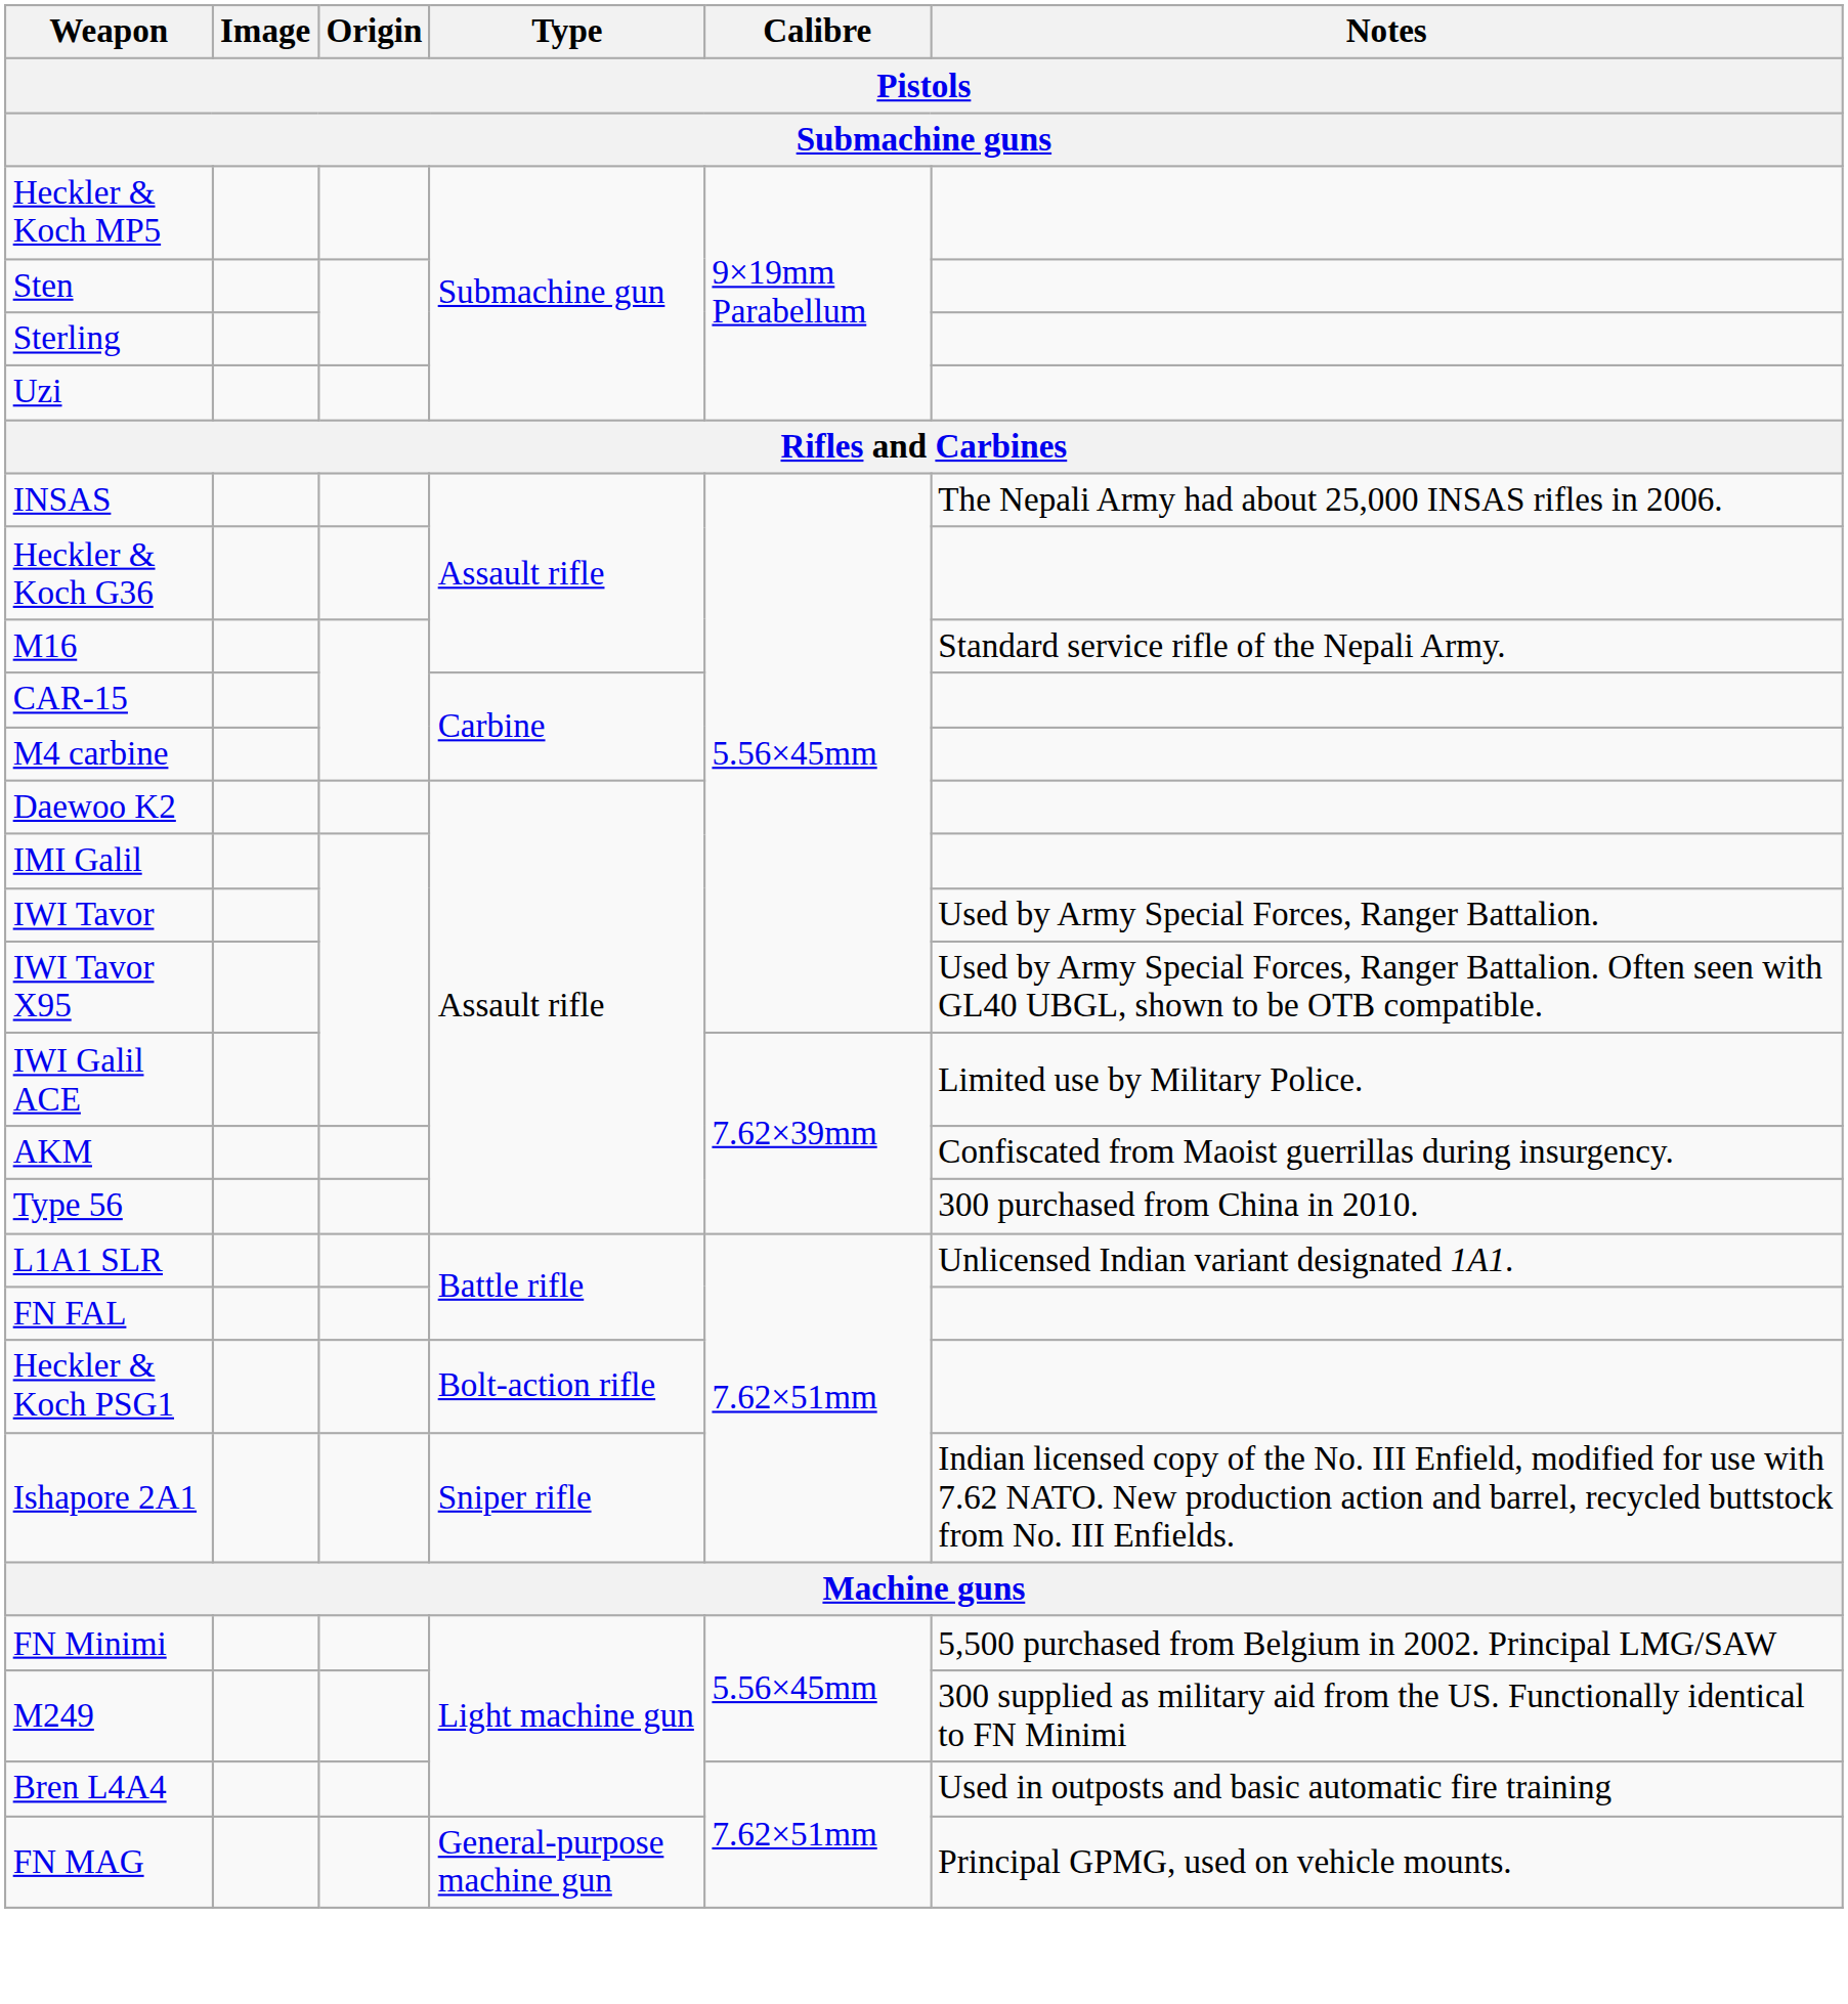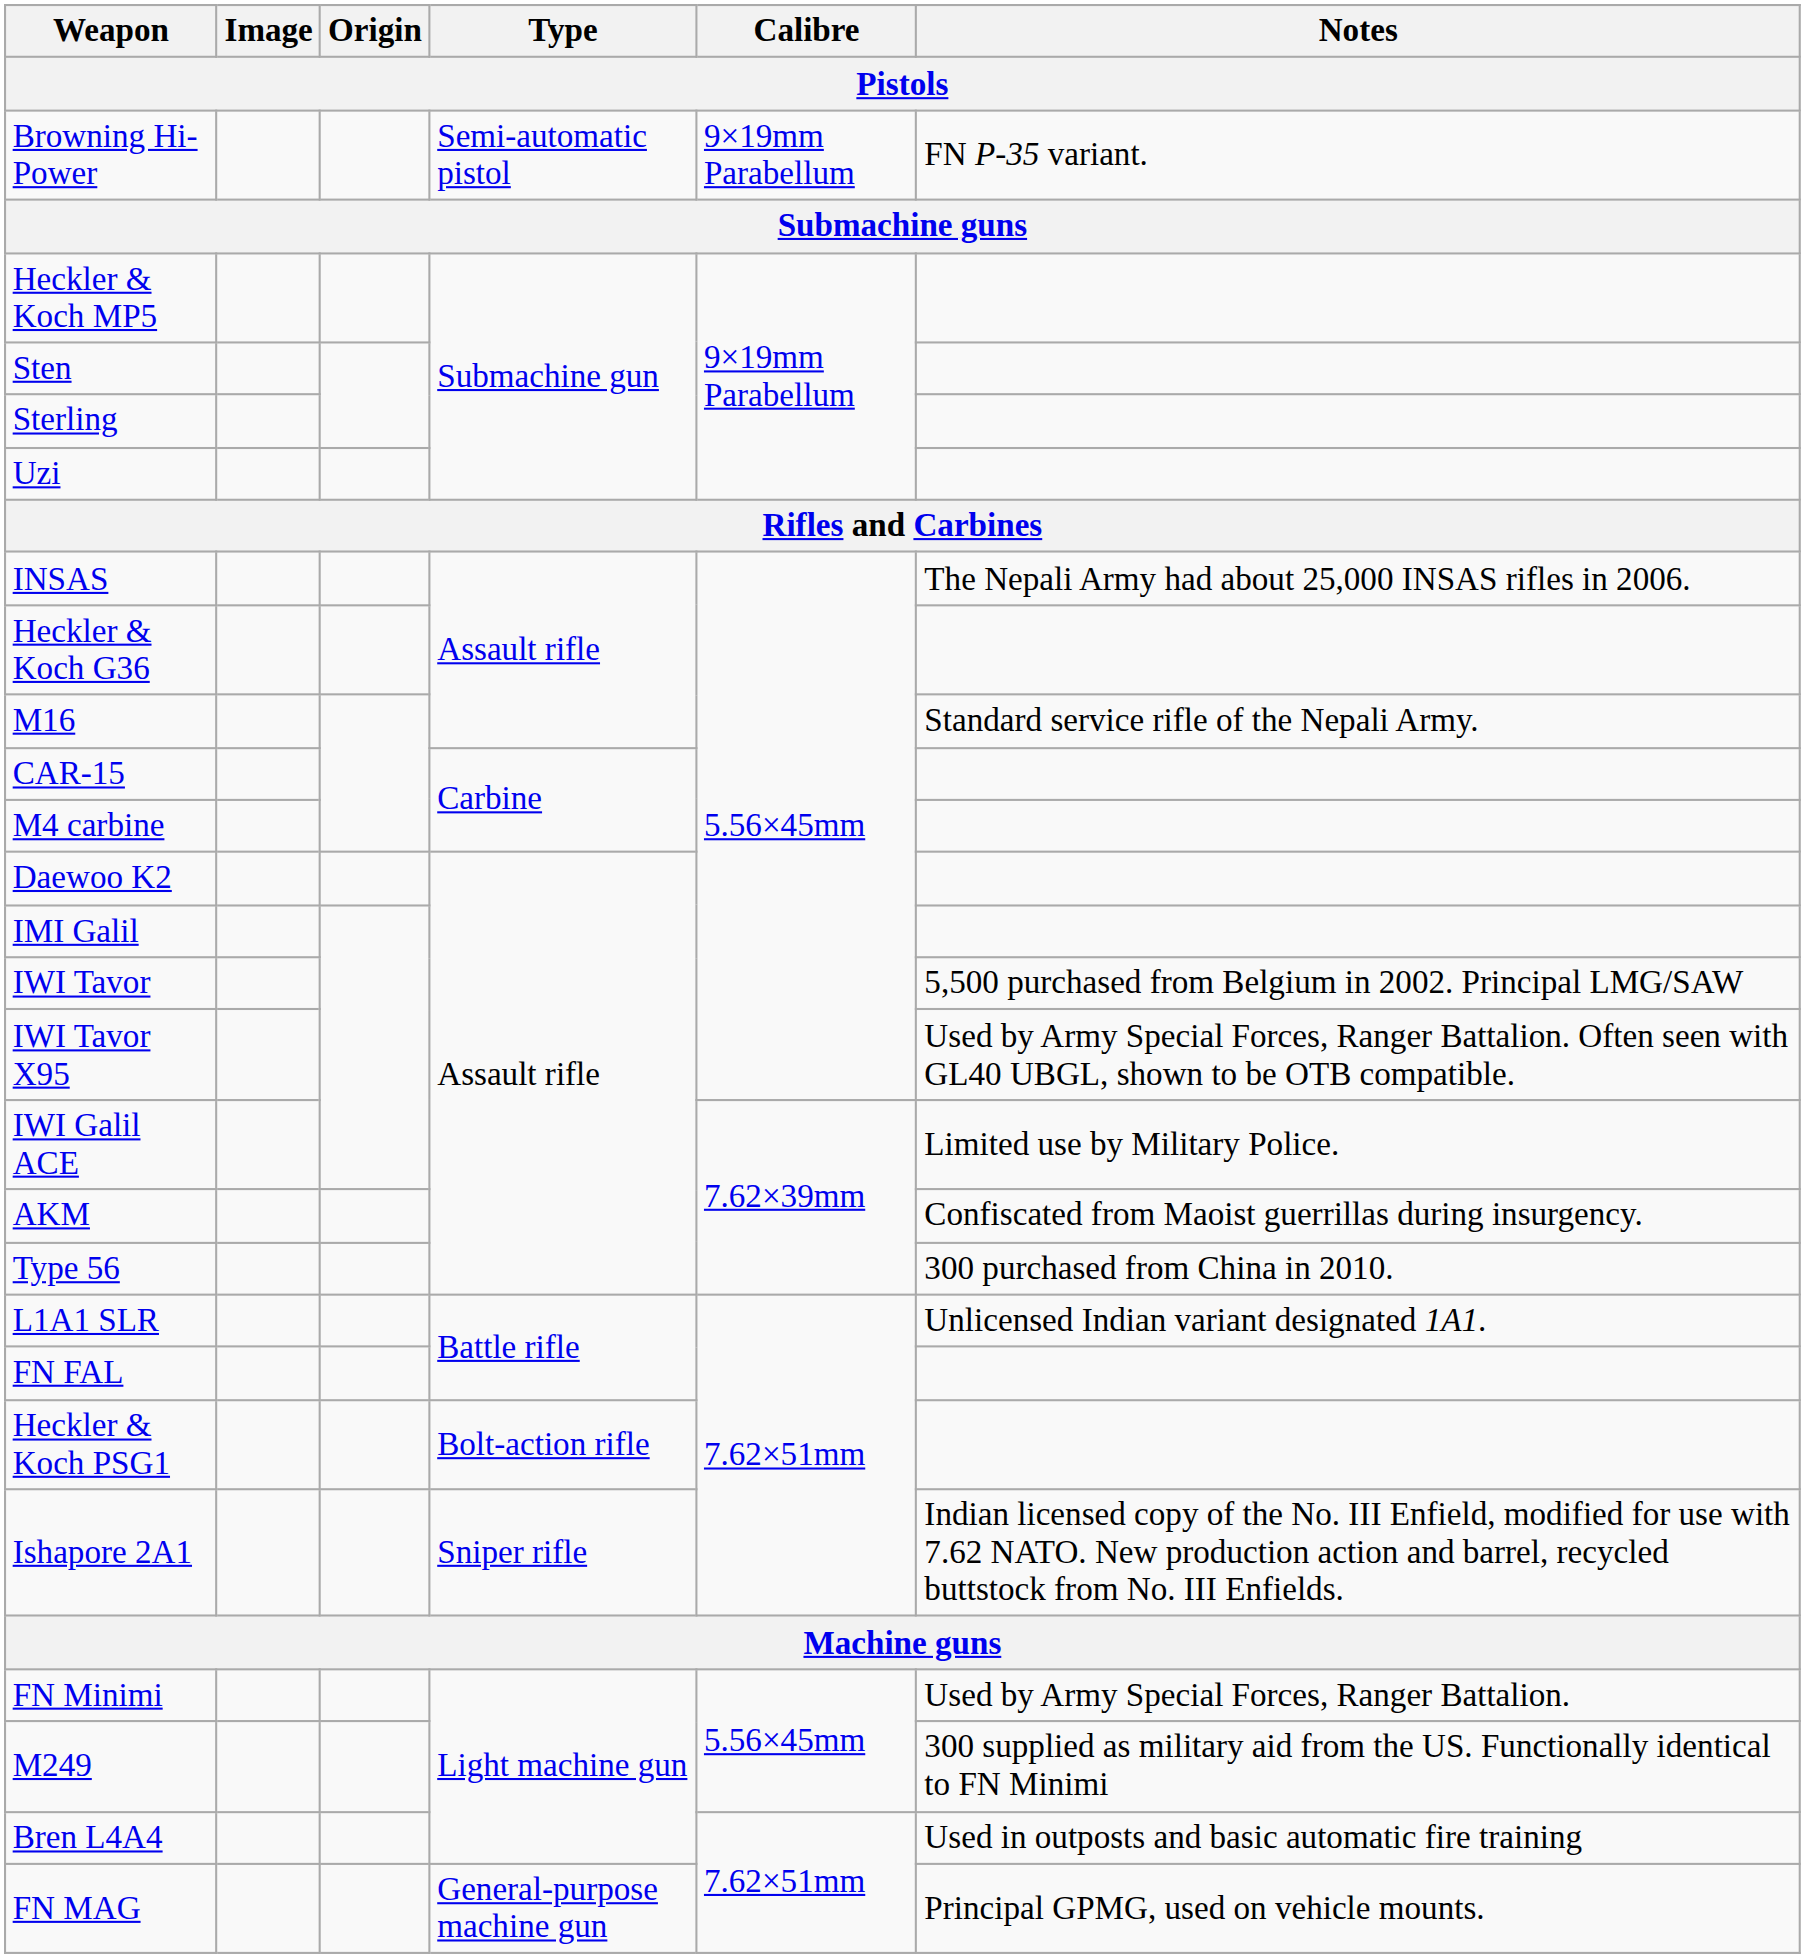+ row: Browning Hi-Power | Semi-automatic pistol | 9×19mm Parabellum | FN P-35 variant.
IWI Tavor | Notes: Used by Army Special Forces, Ranger Battalion. -> 5,500 purchased from Belgium in 2002. Principal LMG/SAW
FN Minimi | Notes: 5,500 purchased from Belgium in 2002. Principal LMG/SAW -> Used by Army Special Forces, Ranger Battalion.
